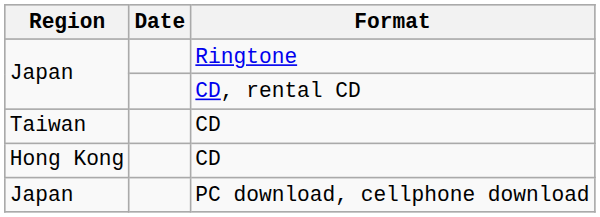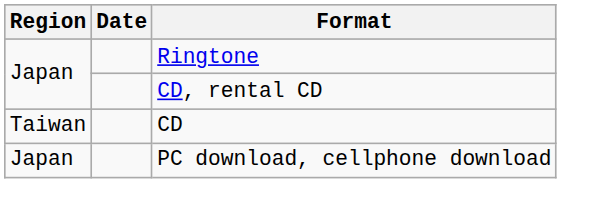- row: Hong Kong | CD
